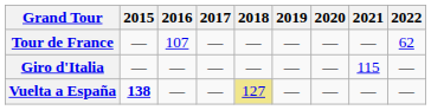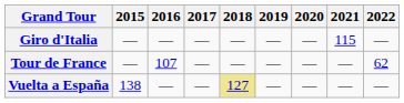rows swapped: Giro d'Italia <-> Tour de France
Vuelta a España | 2015: bold -> normal
